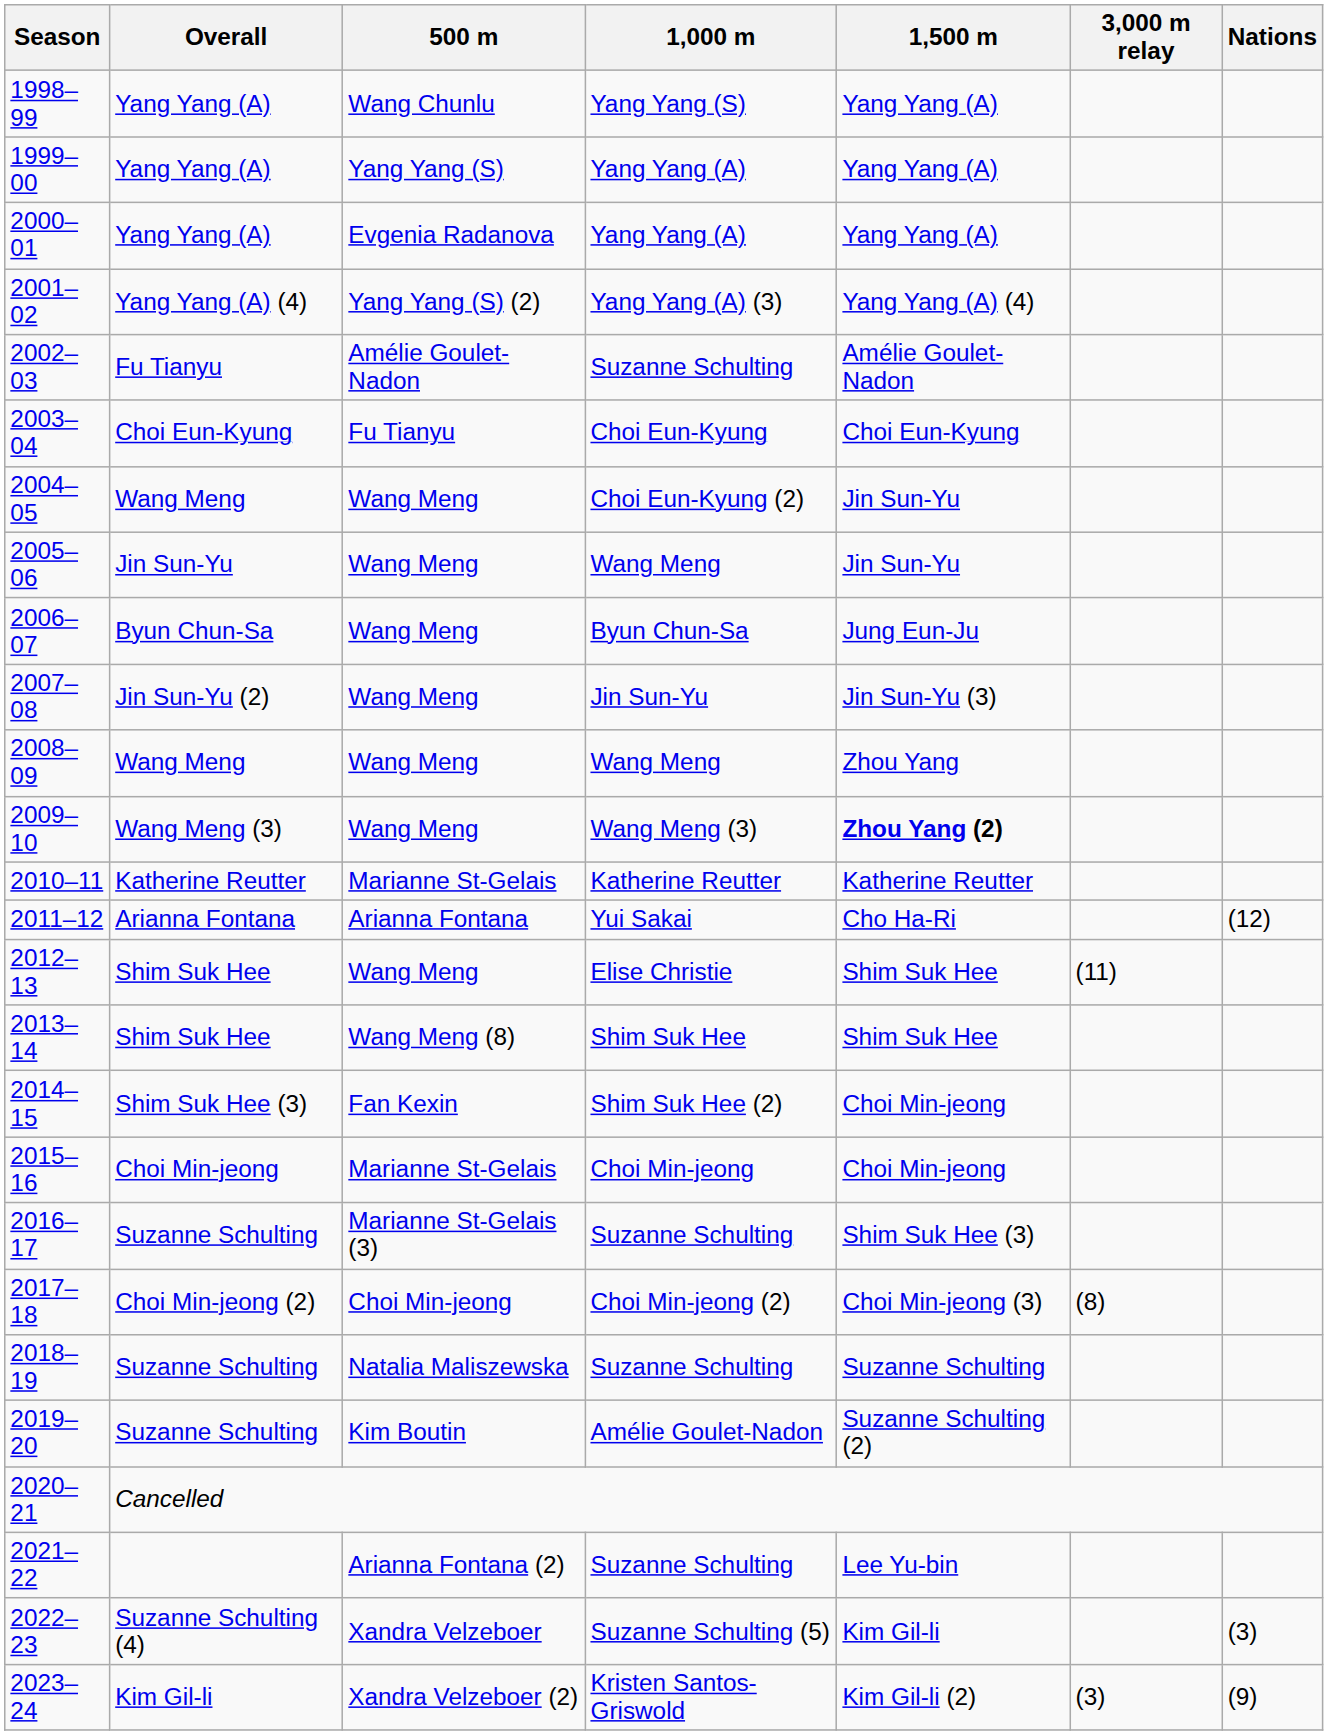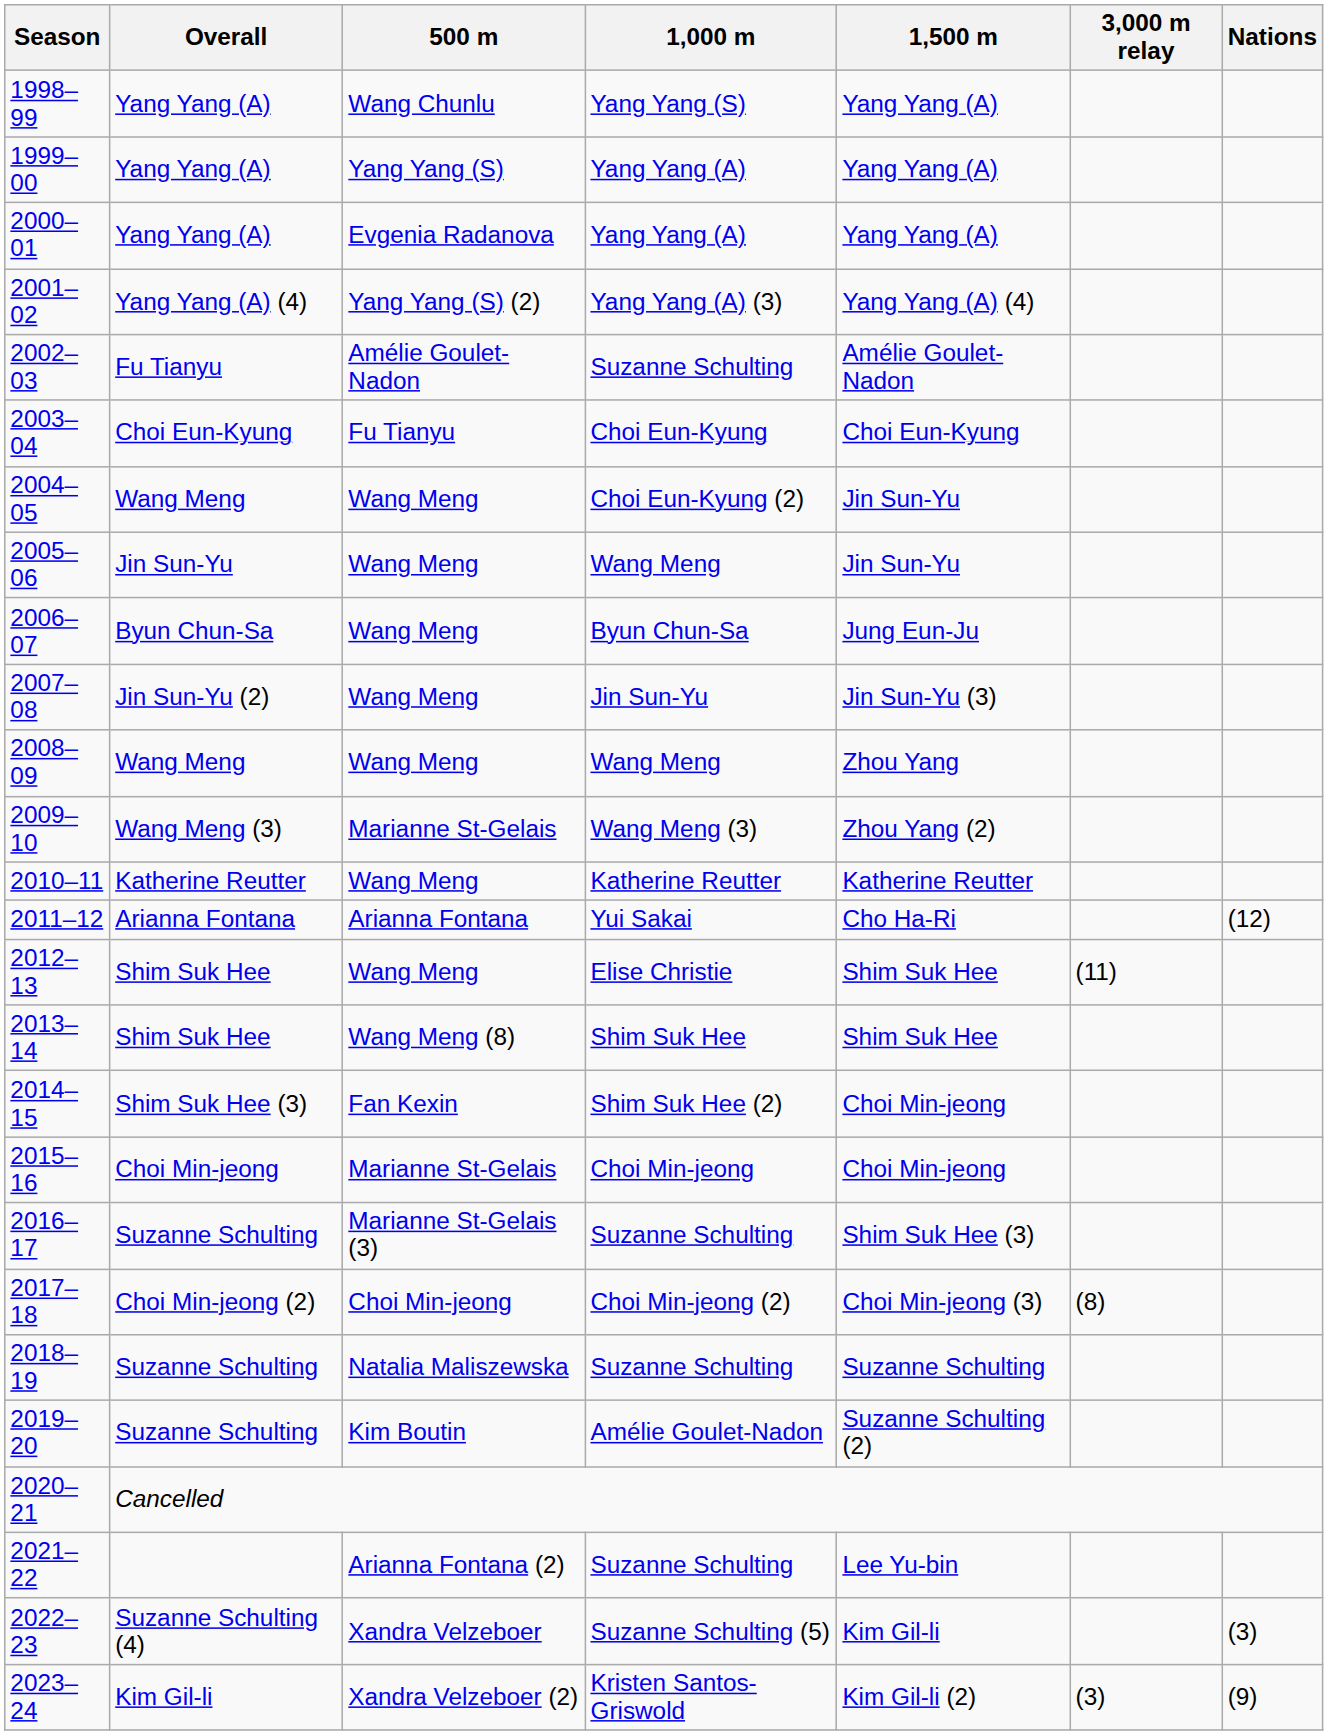2009–10 | 500 m: Wang Meng -> Marianne St-Gelais
2009–10 | 1,500 m: bold -> normal
2010–11 | 500 m: Marianne St-Gelais -> Wang Meng
